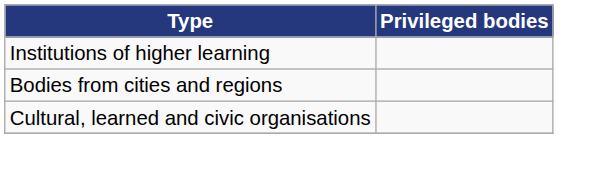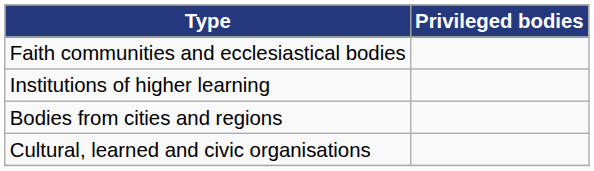+ row: Faith communities and ecclesiastical bodies
